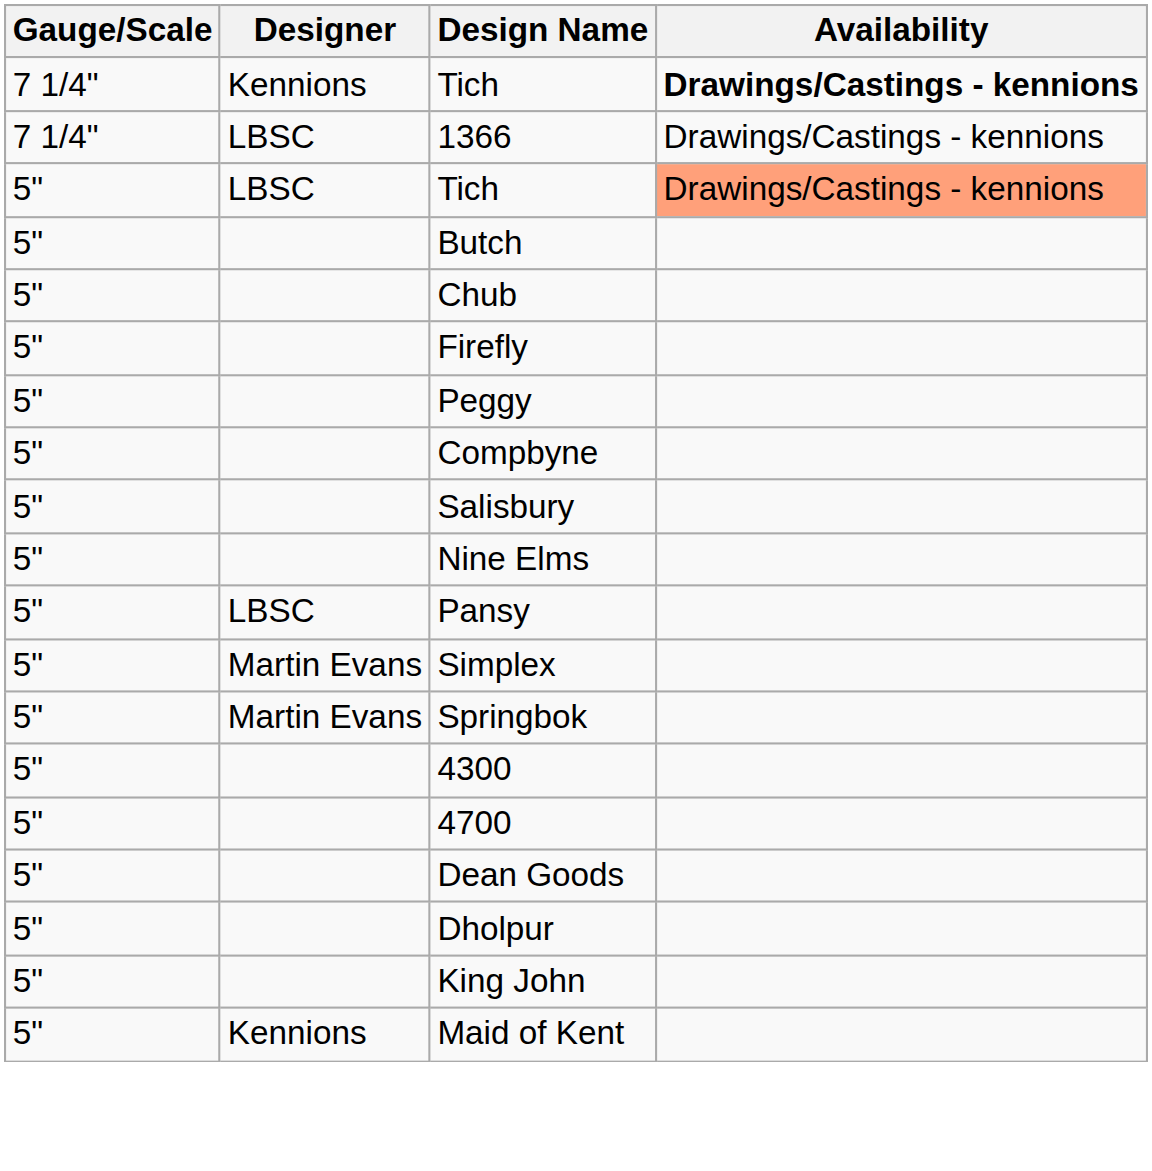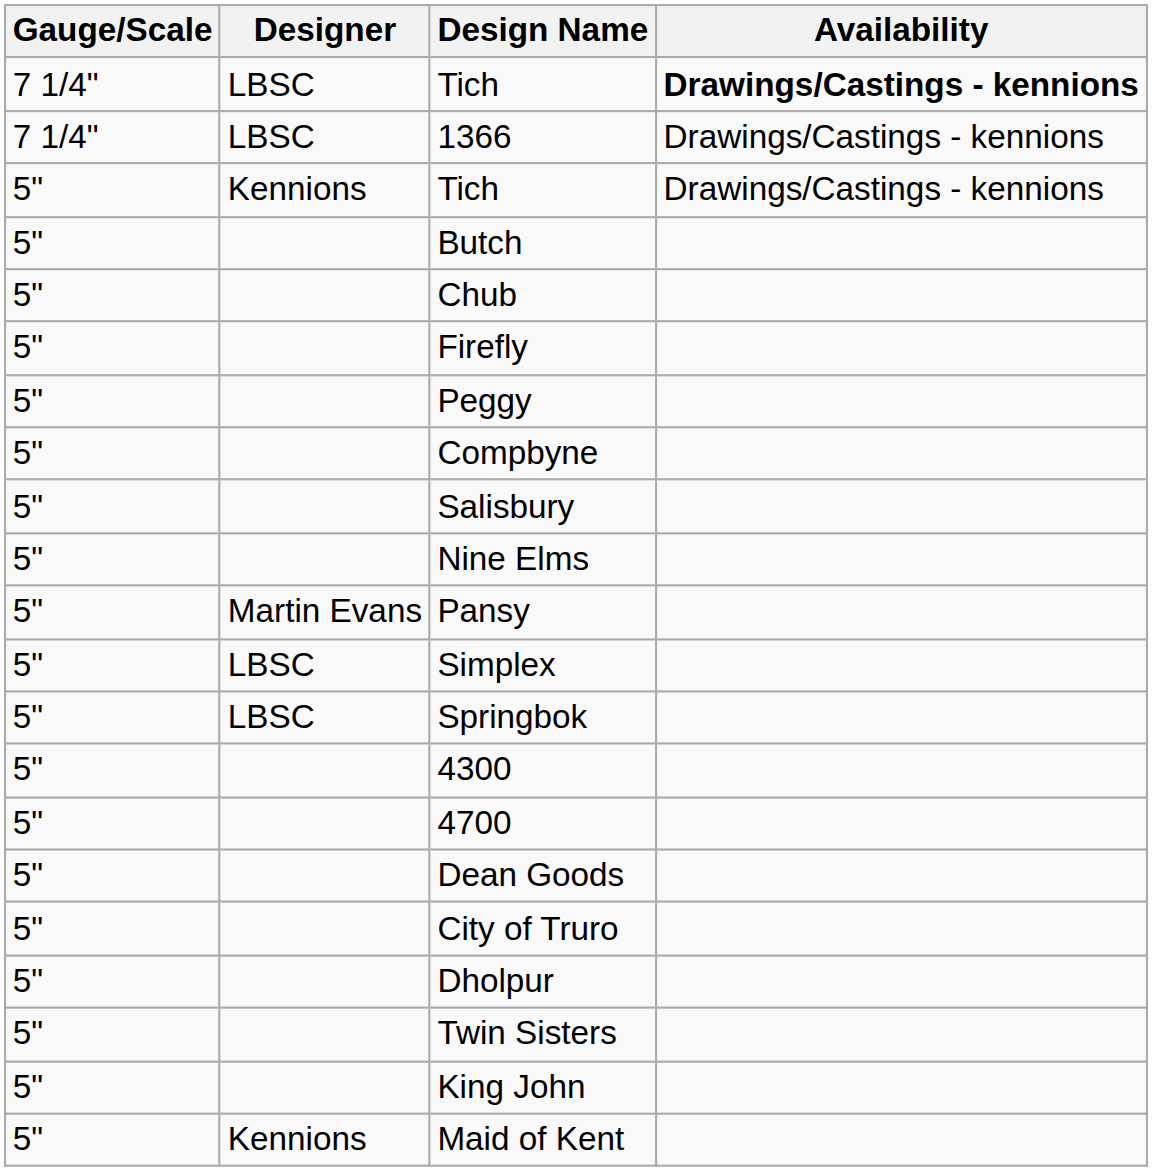7 1/4" / Tich | Designer: Kennions -> LBSC
5" / Tich | Designer: LBSC -> Kennions
5" / Tich | Availability: lightsalmon background -> no background
Pansy | Designer: LBSC -> Martin Evans
Simplex | Designer: Martin Evans -> LBSC
Springbok | Designer: Martin Evans -> LBSC
+ row: 5" | City of Truro
+ row: 5" | Twin Sisters
